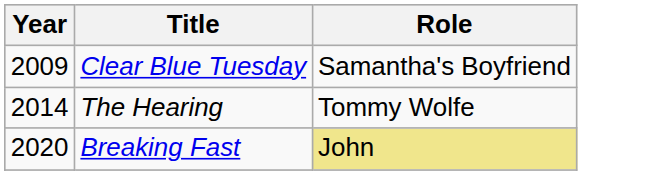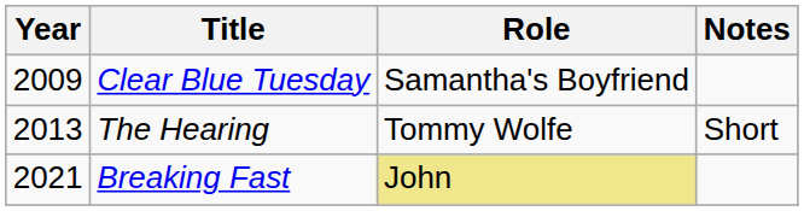+ column: Notes | Short
The Hearing | Year: 2014 -> 2013
Breaking Fast | Year: 2020 -> 2021
